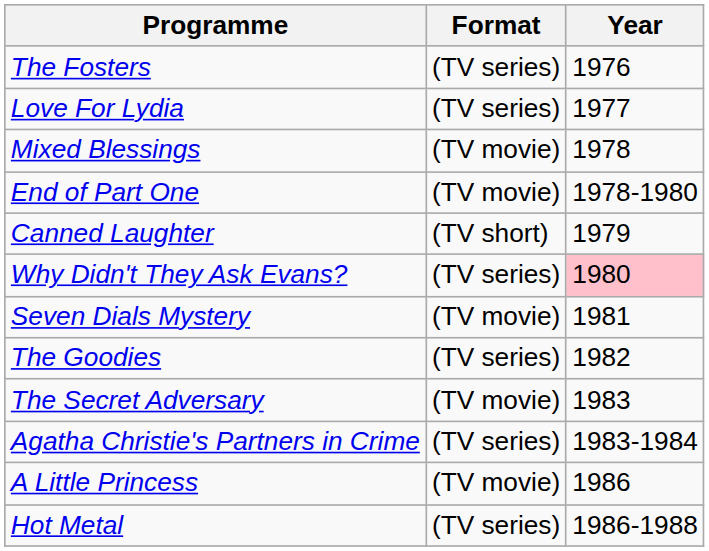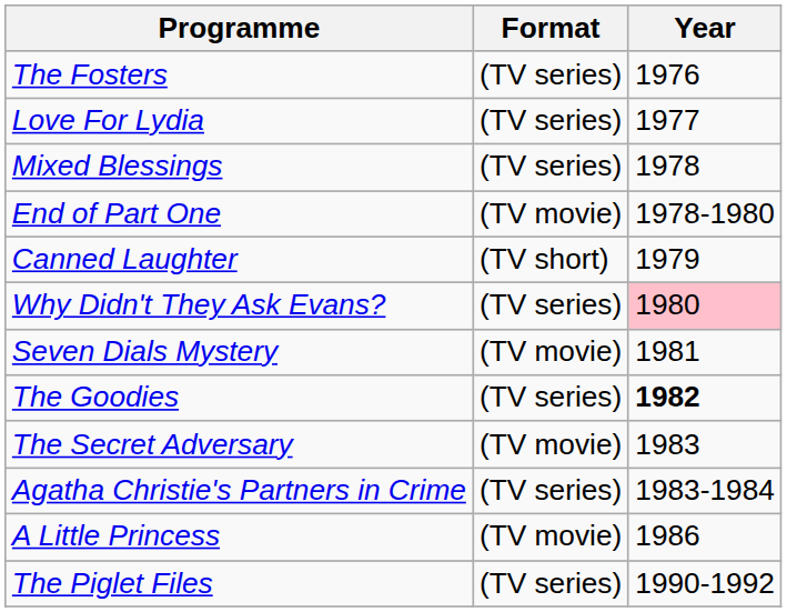Mixed Blessings | Format: (TV movie) -> (TV series)
The Goodies | Year: normal -> bold
- row: Hot Metal | (TV series) | 1986-1988
+ row: The Piglet Files | (TV series) | 1990-1992
